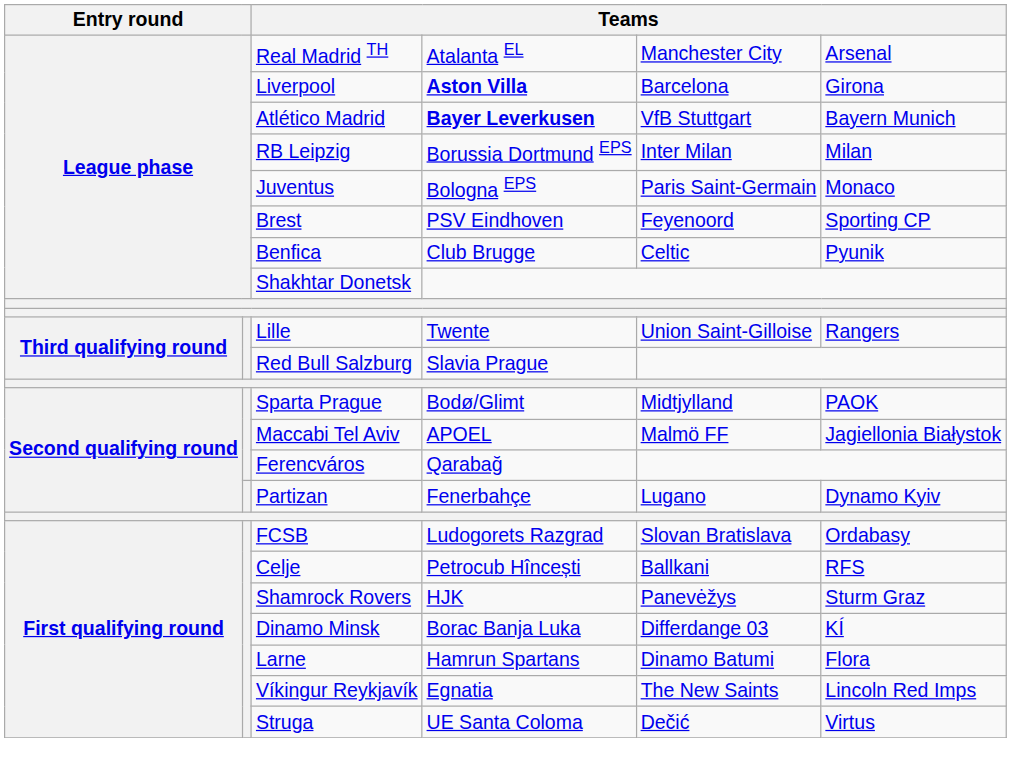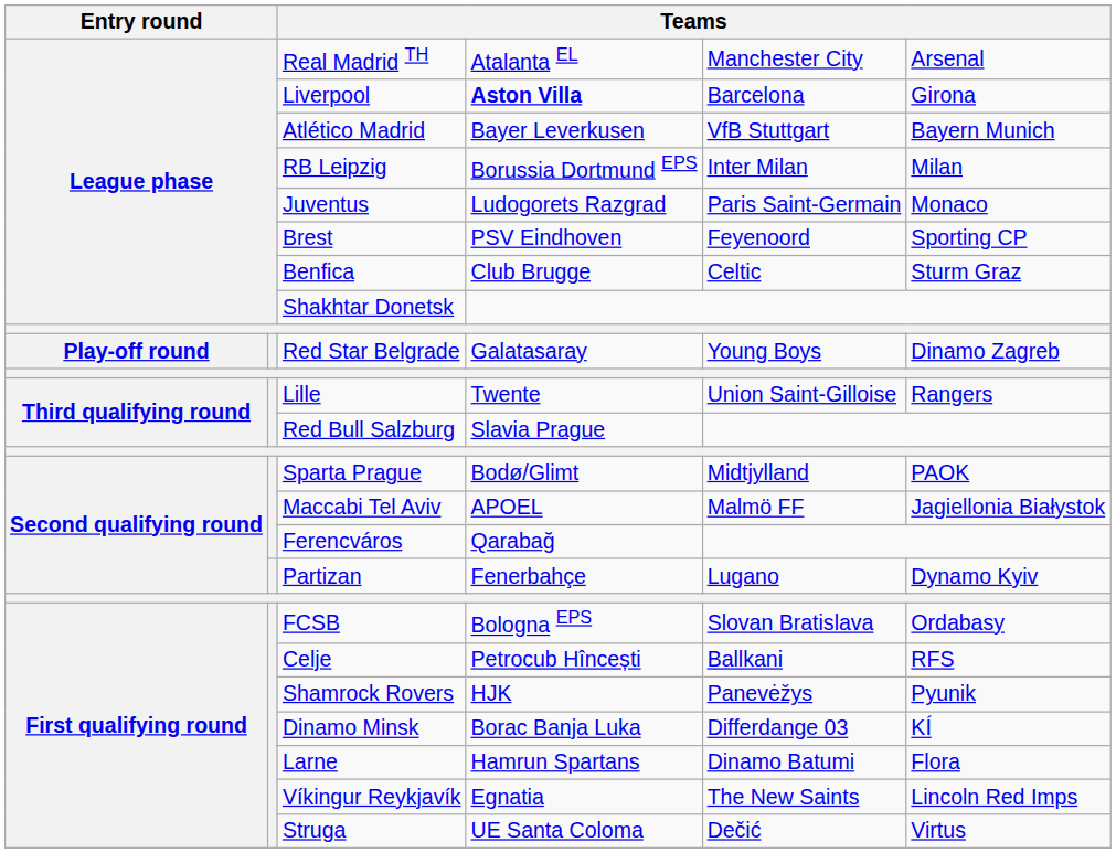Atlético Madrid | column 4: bold -> normal
Juventus | column 4: Bologna EPS -> Ludogorets Razgrad
Benfica | column 6: Pyunik -> Sturm Graz
+ row: Play-off round | Red Star Belgrade | Galatasaray | Young Boys | Dinamo Zagreb
FCSB | column 4: Ludogorets Razgrad -> Bologna EPS
Shamrock Rovers | column 6: Sturm Graz -> Pyunik
